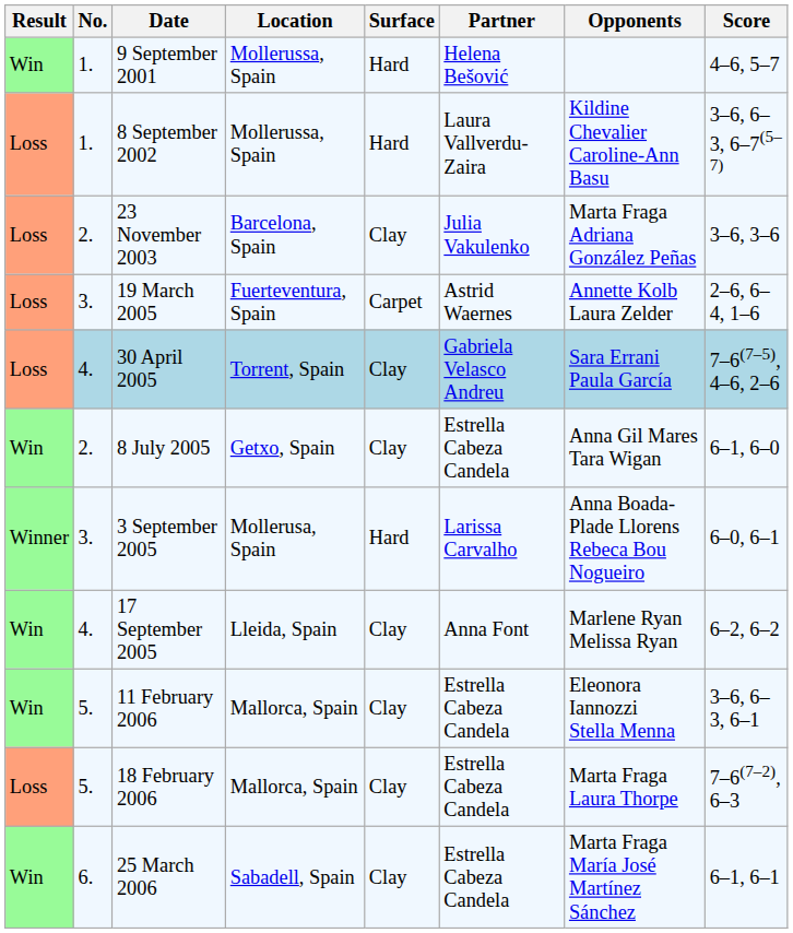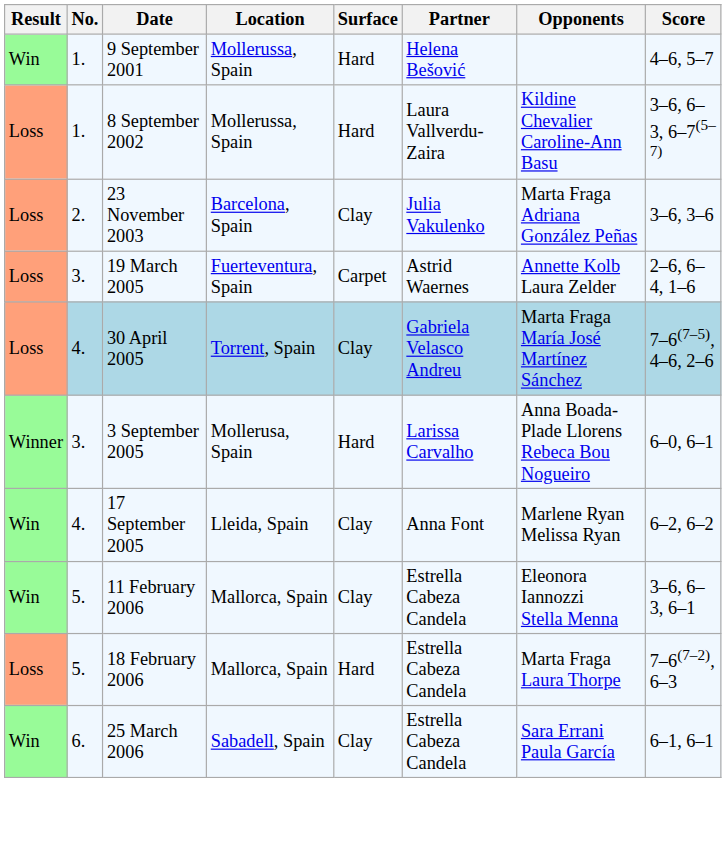30 April 2005 | Opponents: Sara Errani Paula García -> Marta Fraga María José Martínez Sánchez
- row: Win | 2. | 8 July 2005 | Getxo, Spain | Clay | Estrella Cabeza Candela | Anna Gil Mares Tara Wigan | 6–1, 6–0
18 February 2006 | Surface: Clay -> Hard
25 March 2006 | Opponents: Marta Fraga María José Martínez Sánchez -> Sara Errani Paula García
